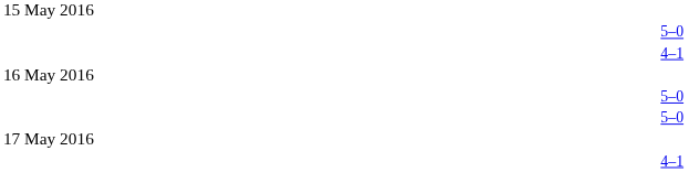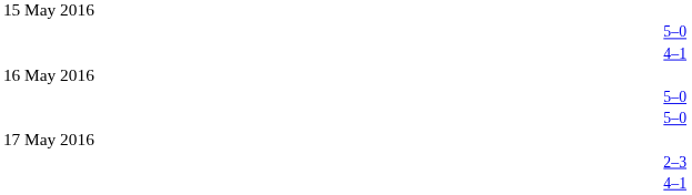+ row: 2–3
